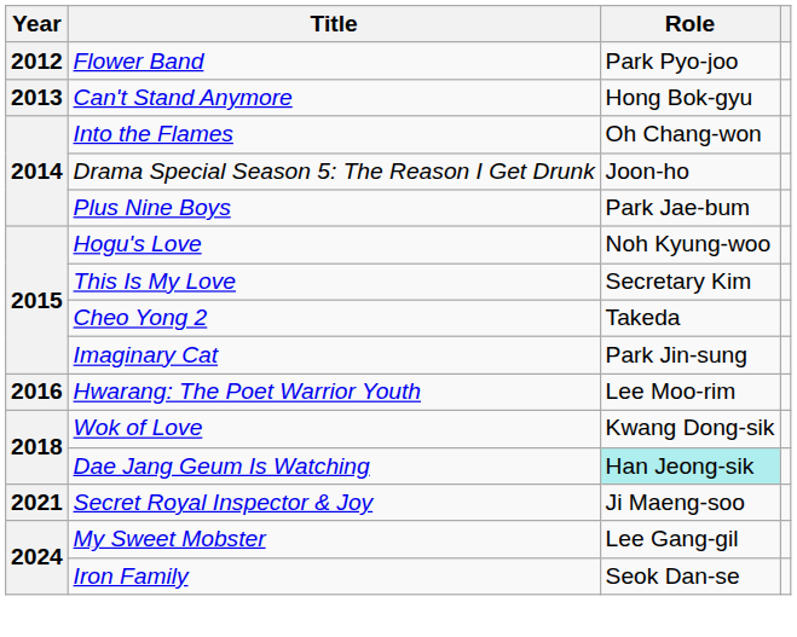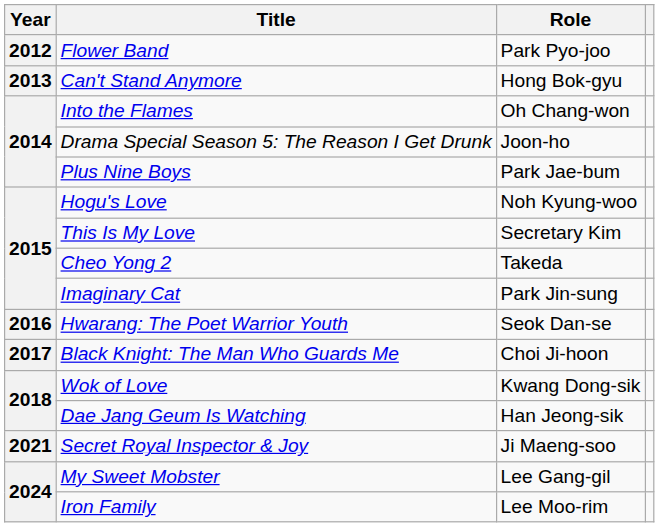Hwarang: The Poet Warrior Youth | Role: Lee Moo-rim -> Seok Dan-se
+ row: 2017 | Black Knight: The Man Who Guards Me | Choi Ji-hoon
Dae Jang Geum Is Watching | Role: paleturquoise background -> no background
Iron Family | Role: Seok Dan-se -> Lee Moo-rim
